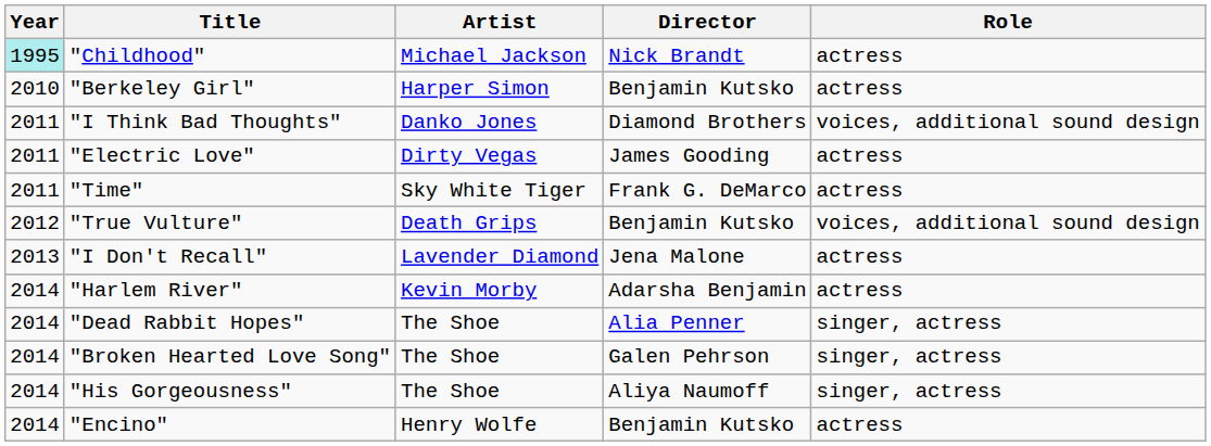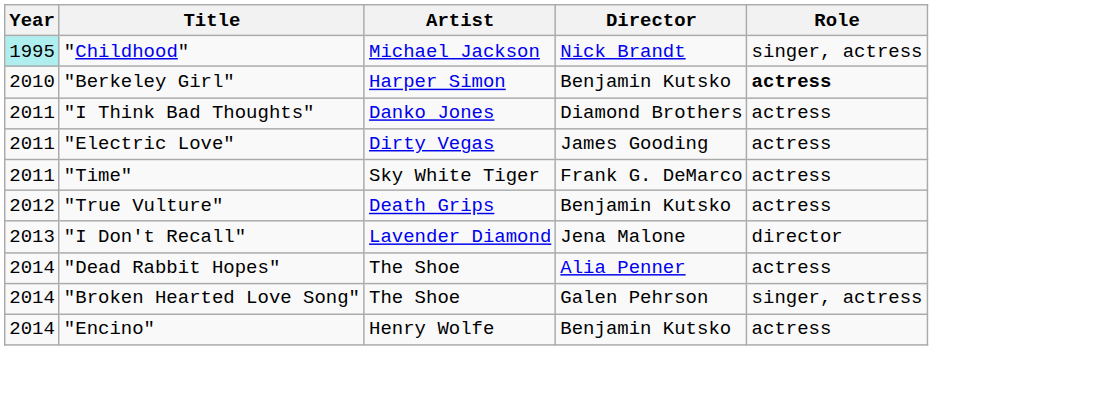"Childhood" | Role: actress -> singer, actress
"Berkeley Girl" | Role: normal -> bold
"I Think Bad Thoughts" | Role: voices, additional sound design -> actress
"True Vulture" | Role: voices, additional sound design -> actress
"I Don't Recall" | Role: actress -> director
- row: 2014 | "Harlem River" | Kevin Morby | Adarsha Benjamin | actress
"Dead Rabbit Hopes" | Role: singer, actress -> actress
- row: 2014 | "His Gorgeousness" | The Shoe | Aliya Naumoff | singer, actress
